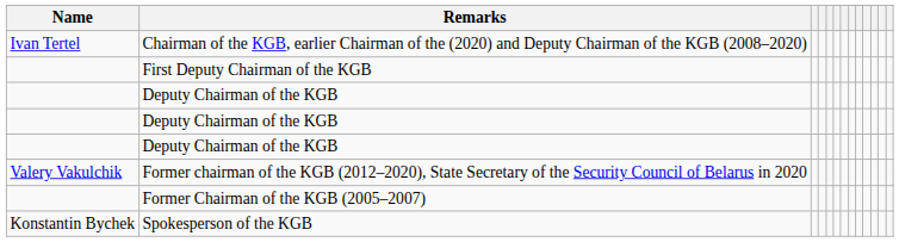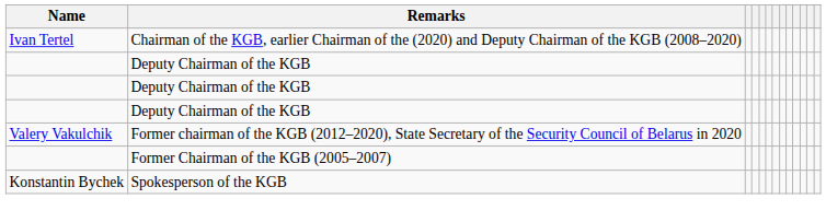- row: First Deputy Chairman of the KGB
